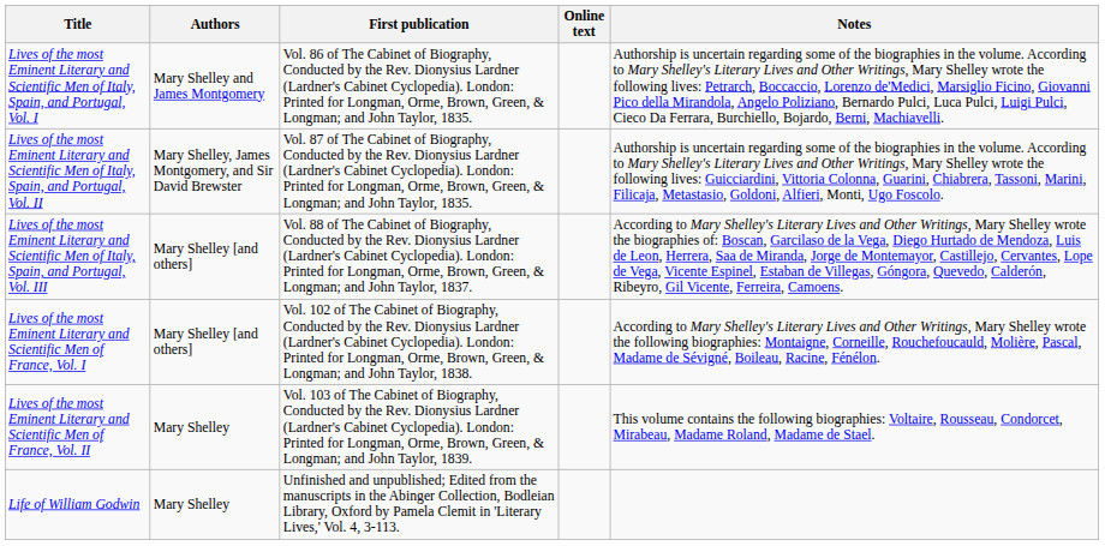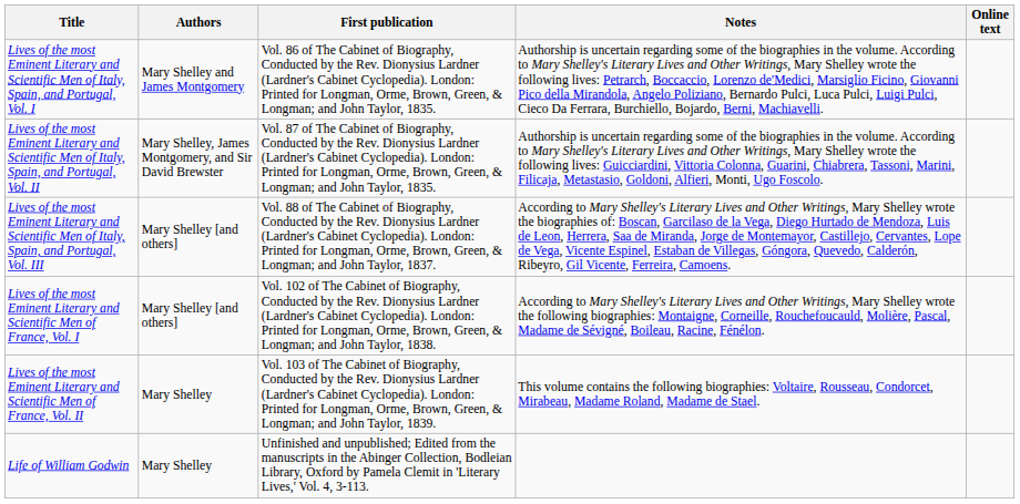columns swapped: Notes <-> Online text
